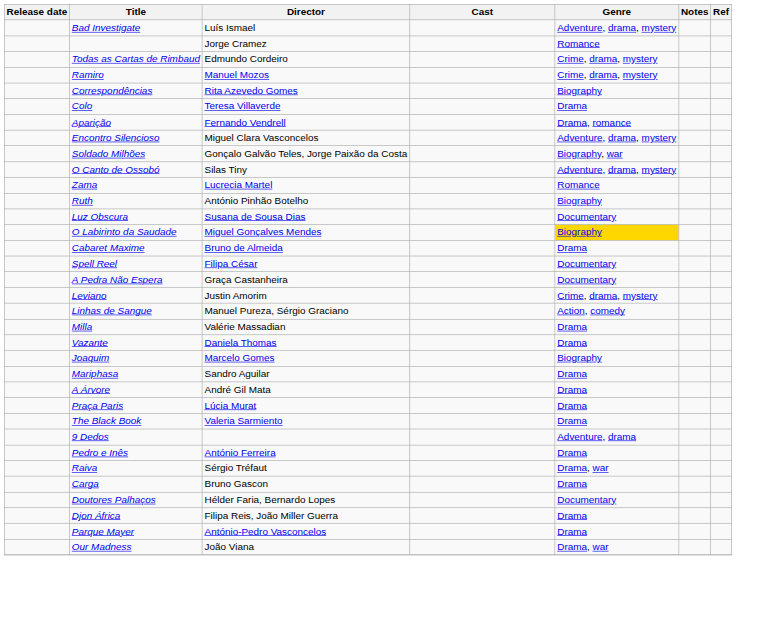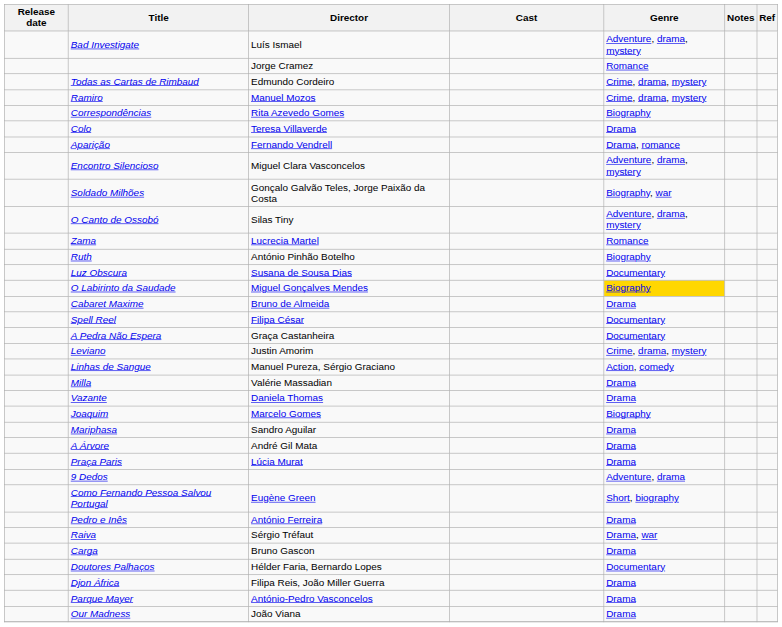- row: The Black Book | Valeria Sarmiento | Drama
+ row: Como Fernando Pessoa Salvou Portugal | Eugène Green | Short, biography
Our Madness | Genre: Drama, war -> Drama
